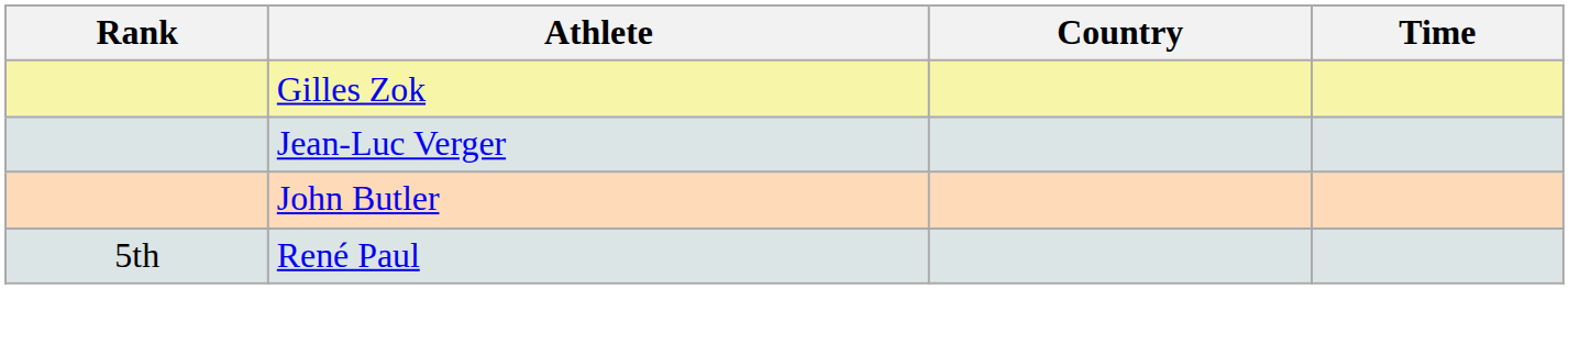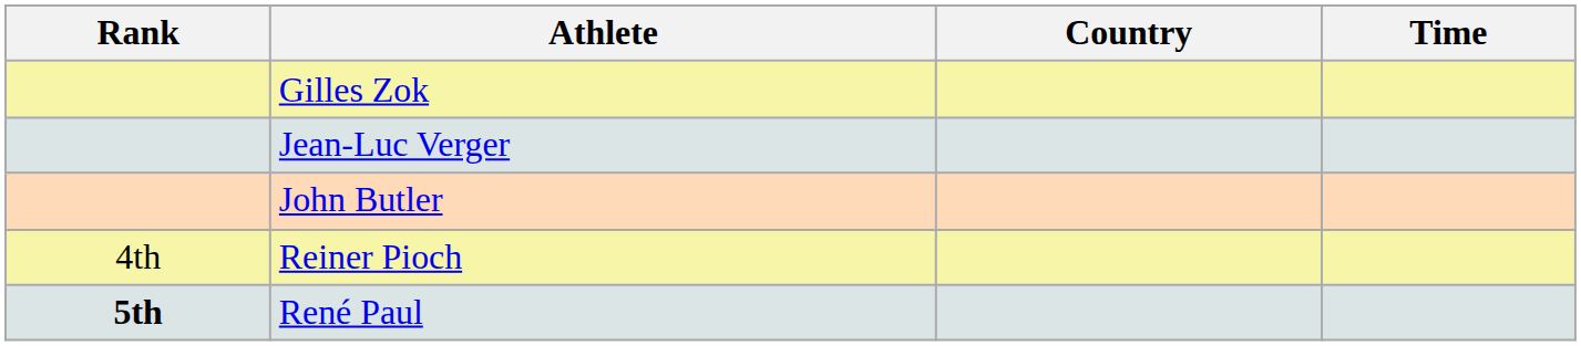+ row: 4th | Reiner Pioch
René Paul | Rank: normal -> bold
